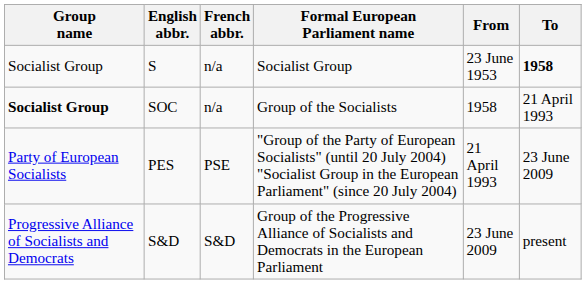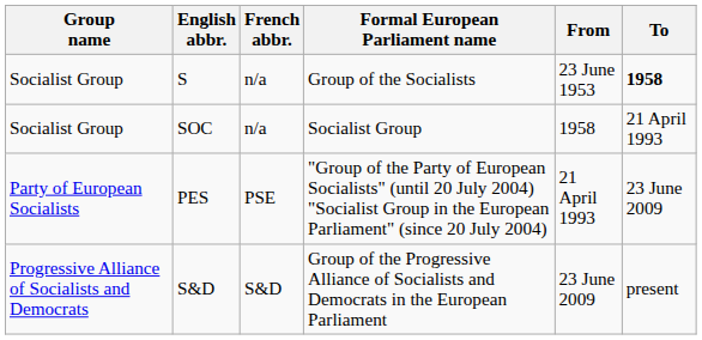S | Formal European Parliament name: Socialist Group -> Group of the Socialists
SOC | Group name: bold -> normal
SOC | Formal European Parliament name: Group of the Socialists -> Socialist Group
